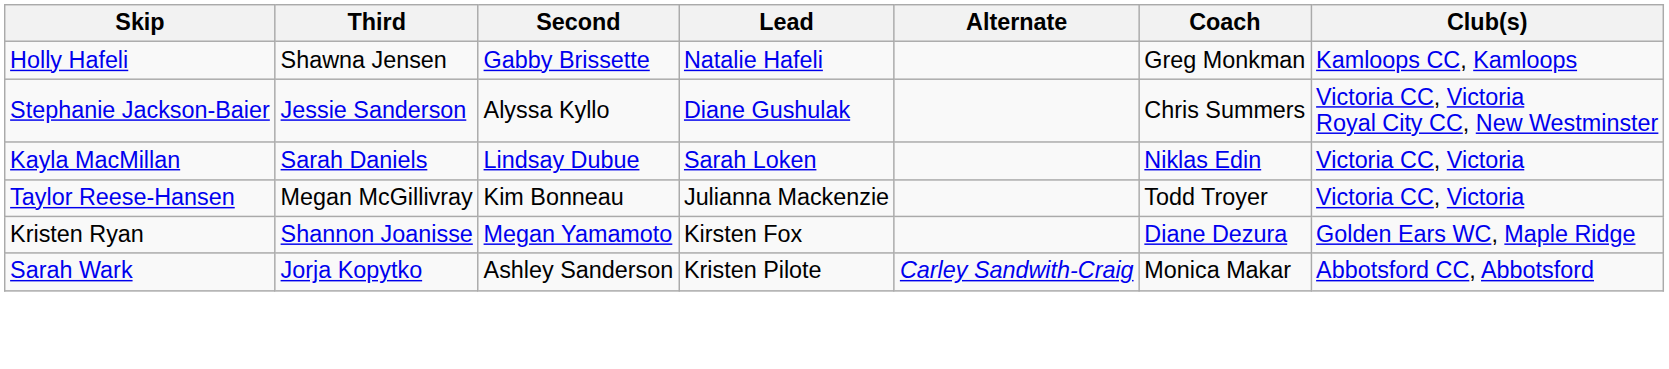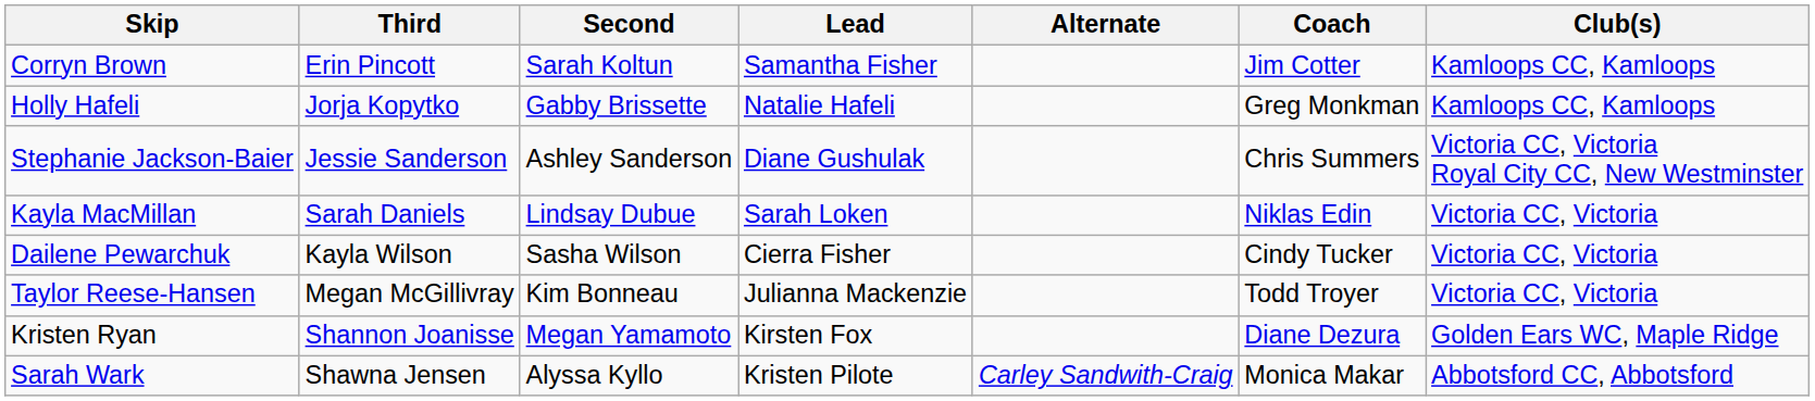+ row: Corryn Brown | Erin Pincott | Sarah Koltun | Samantha Fisher | Jim Cotter | Kamloops CC, Kamloops
Holly Hafeli | Third: Shawna Jensen -> Jorja Kopytko
Stephanie Jackson-Baier | Second: Alyssa Kyllo -> Ashley Sanderson
+ row: Dailene Pewarchuk | Kayla Wilson | Sasha Wilson | Cierra Fisher | Cindy Tucker | Victoria CC, Victoria
Sarah Wark | Third: Jorja Kopytko -> Shawna Jensen
Sarah Wark | Second: Ashley Sanderson -> Alyssa Kyllo
